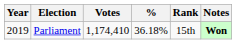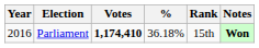Parliament | Year: 2019 -> 2016
Parliament | Votes: normal -> bold
